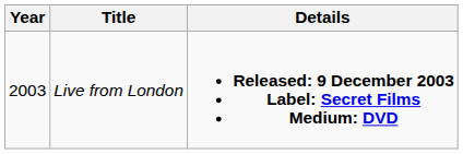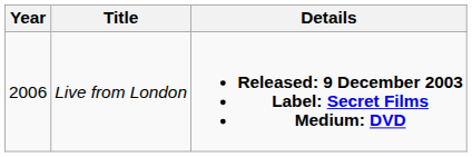Live from London | Year: 2003 -> 2006
